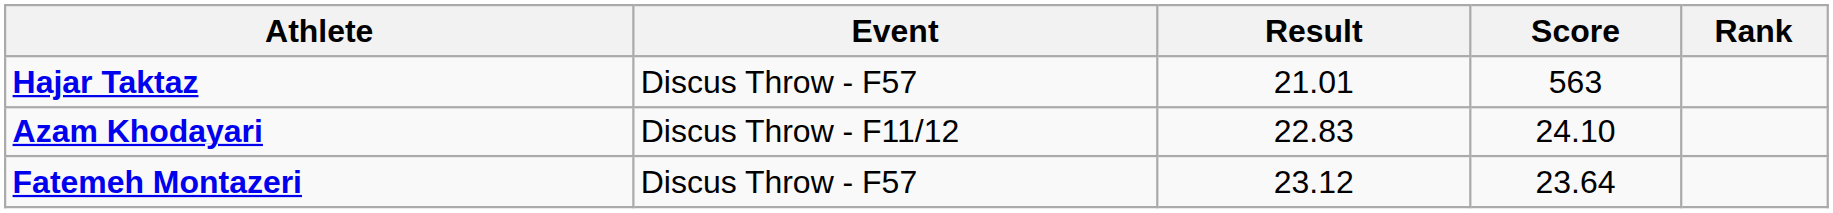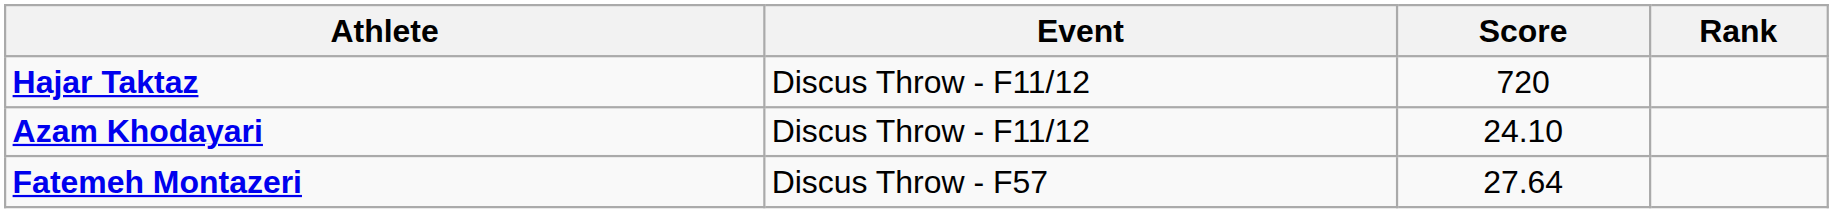- column: Result | 21.01 | 22.83 | 23.12
Hajar Taktaz | Event: Discus Throw - F57 -> Discus Throw - F11/12
Hajar Taktaz | Score: 563 -> 720
Fatemeh Montazeri | Score: 23.64 -> 27.64
